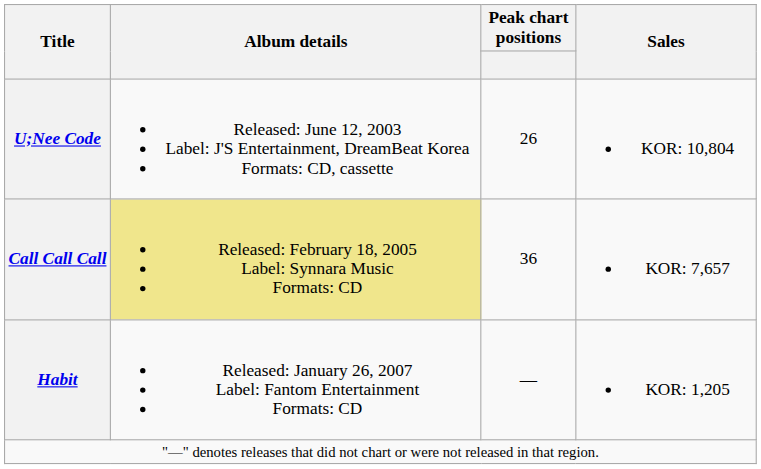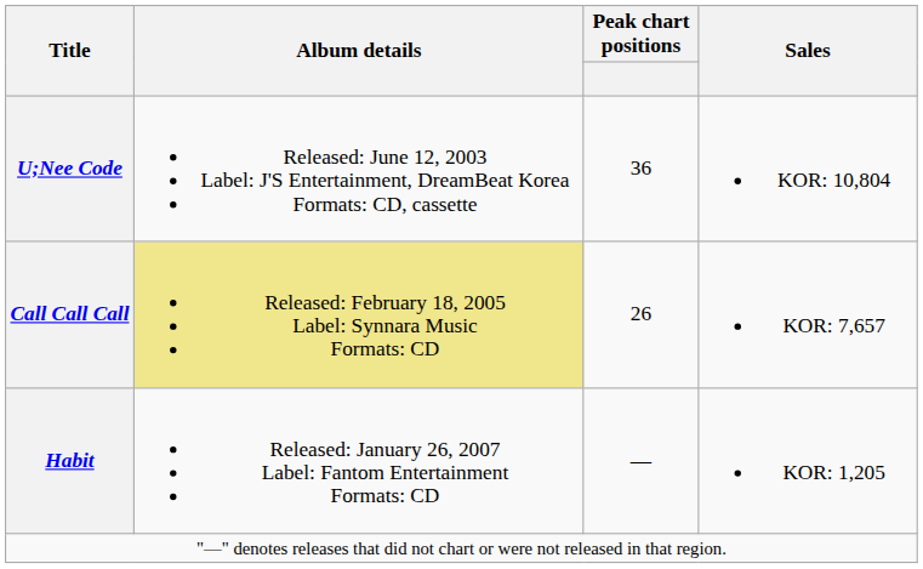U;Nee Code | Peak chart positions: 26 -> 36
Call Call Call | Peak chart positions: 36 -> 26
